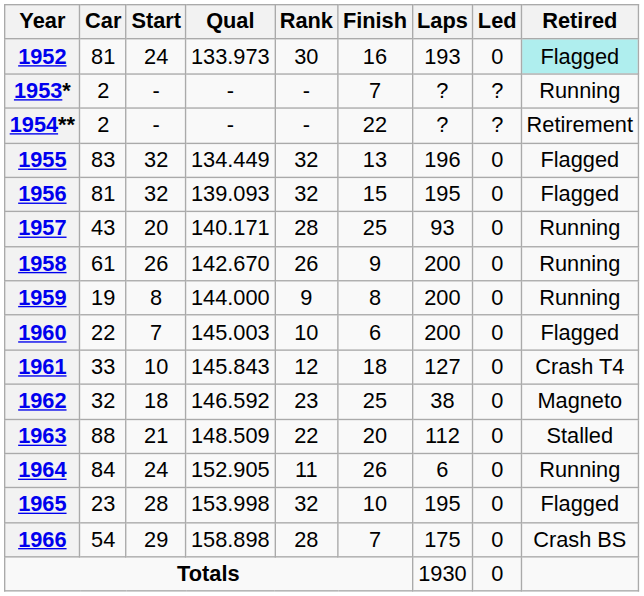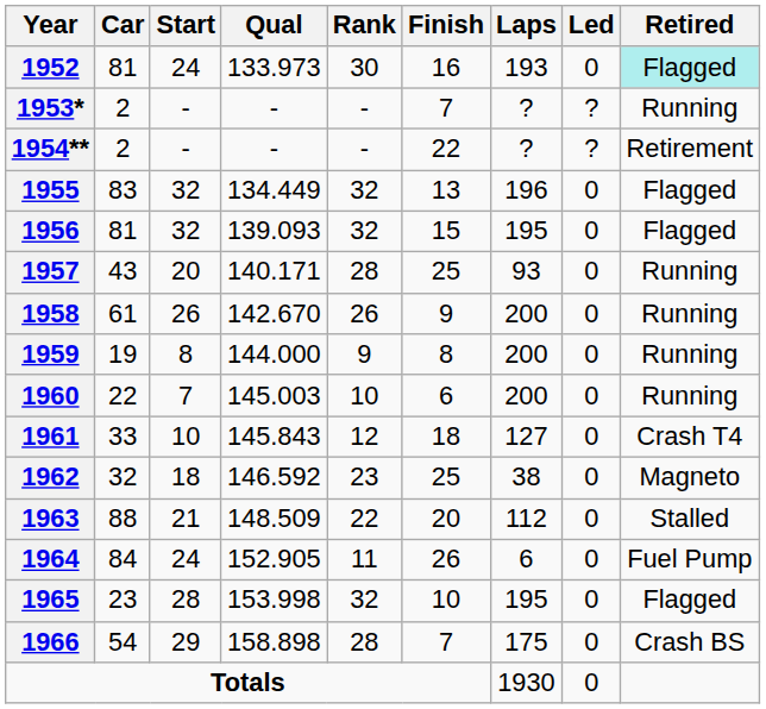1960 | Retired: Flagged -> Running
1964 | Retired: Running -> Fuel Pump
